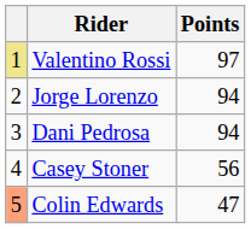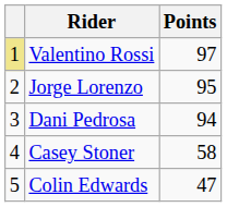Jorge Lorenzo | Points: 94 -> 95
Casey Stoner | Points: 56 -> 58
Colin Edwards | column 1: lightsalmon background -> no background
